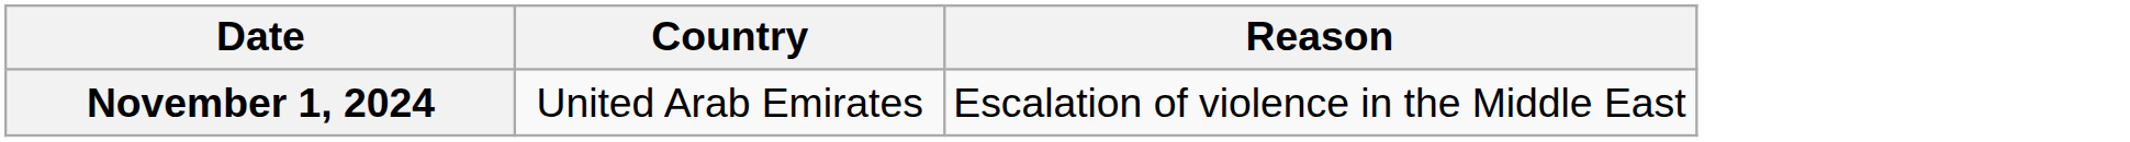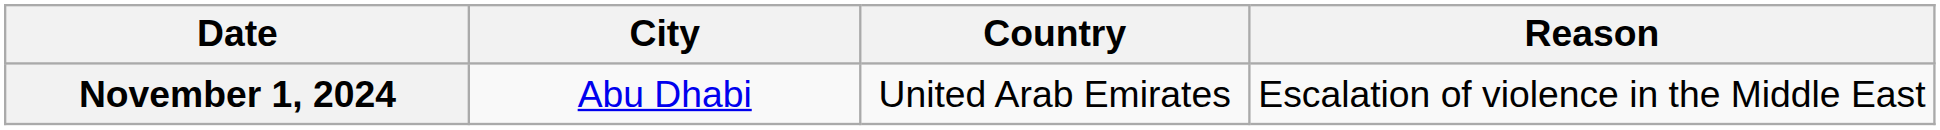+ column: City | Abu Dhabi
